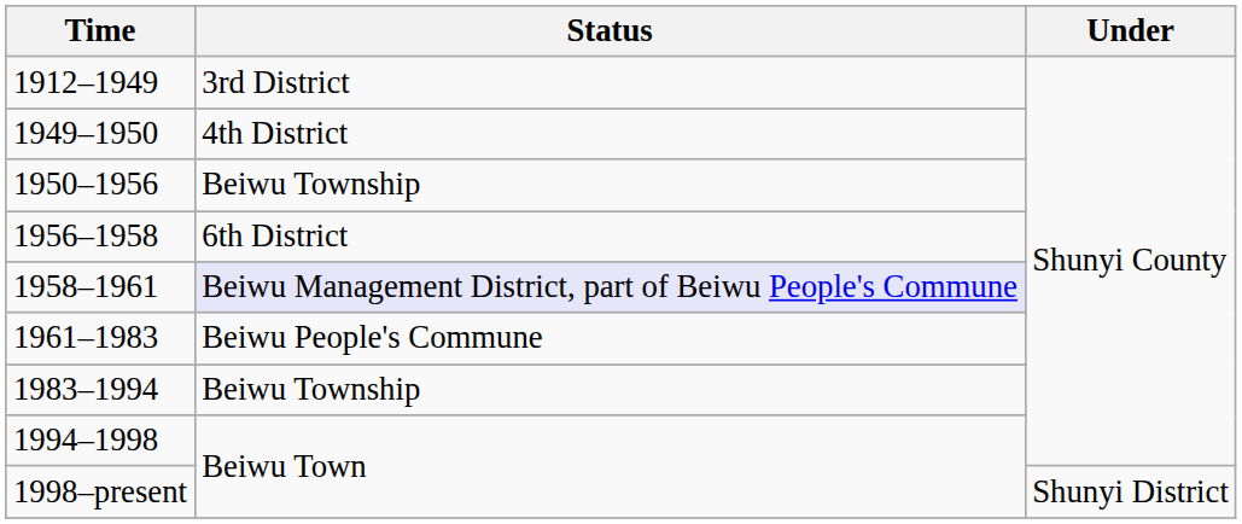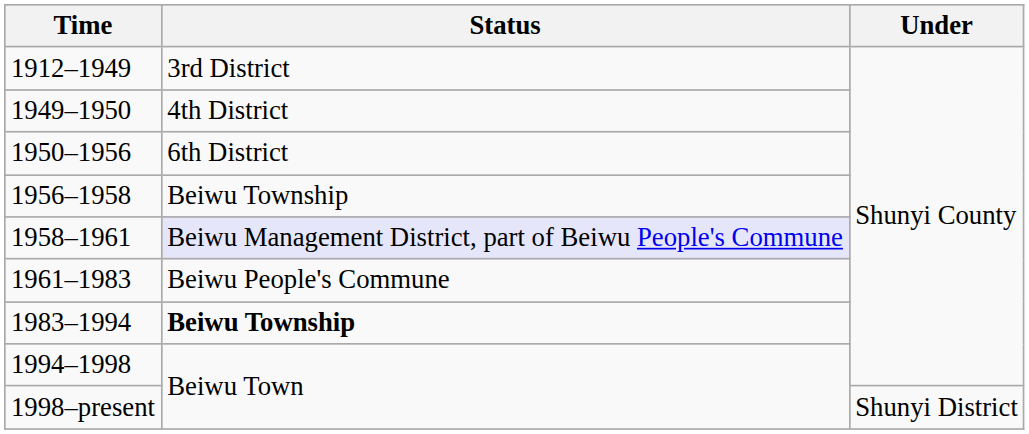1950–1956 | Status: Beiwu Township -> 6th District
1956–1958 | Status: 6th District -> Beiwu Township
1983–1994 | Status: normal -> bold
